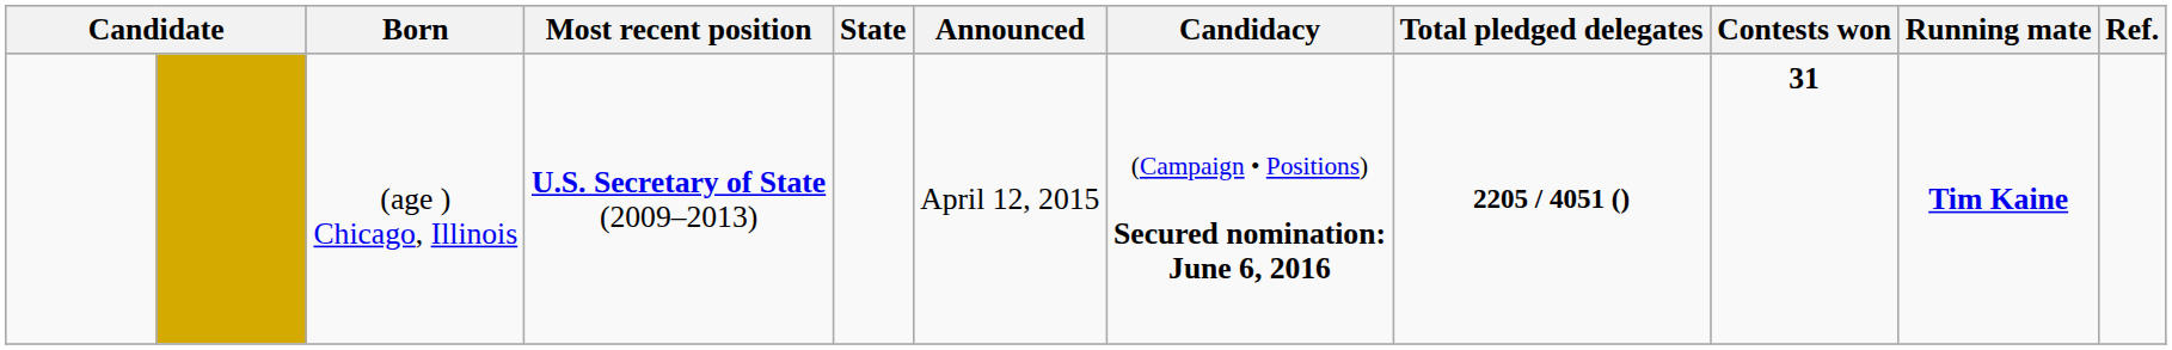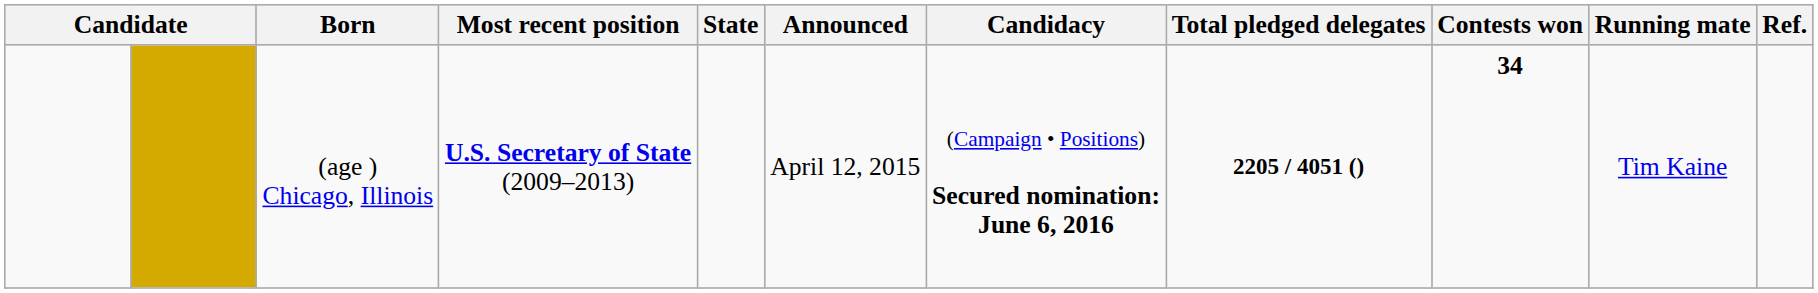(age ) Chicago, Illinois | Contests won: 31 -> 34
(age ) Chicago, Illinois | Running mate: bold -> normal
